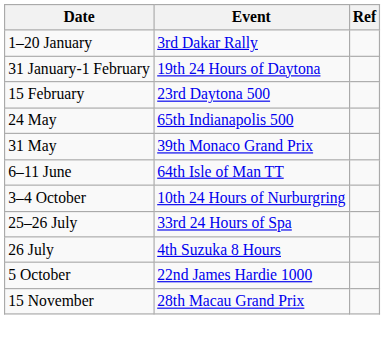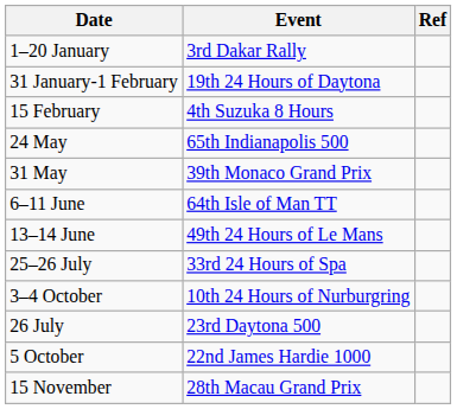15 February | Event: 23rd Daytona 500 -> 4th Suzuka 8 Hours
+ row: 13–14 June | 49th 24 Hours of Le Mans
rows swapped: 3–4 October <-> 25–26 July
26 July | Event: 4th Suzuka 8 Hours -> 23rd Daytona 500
